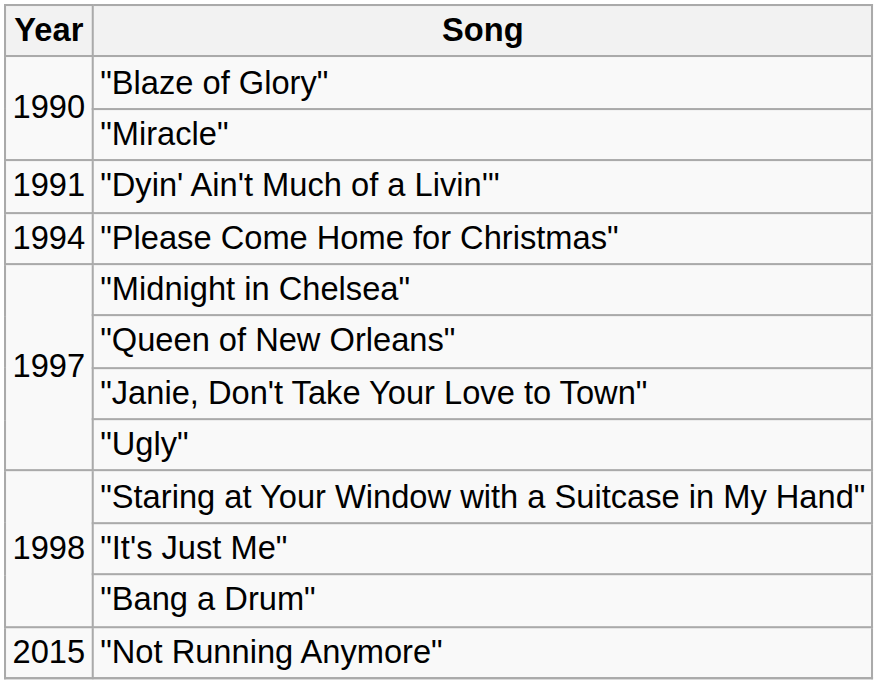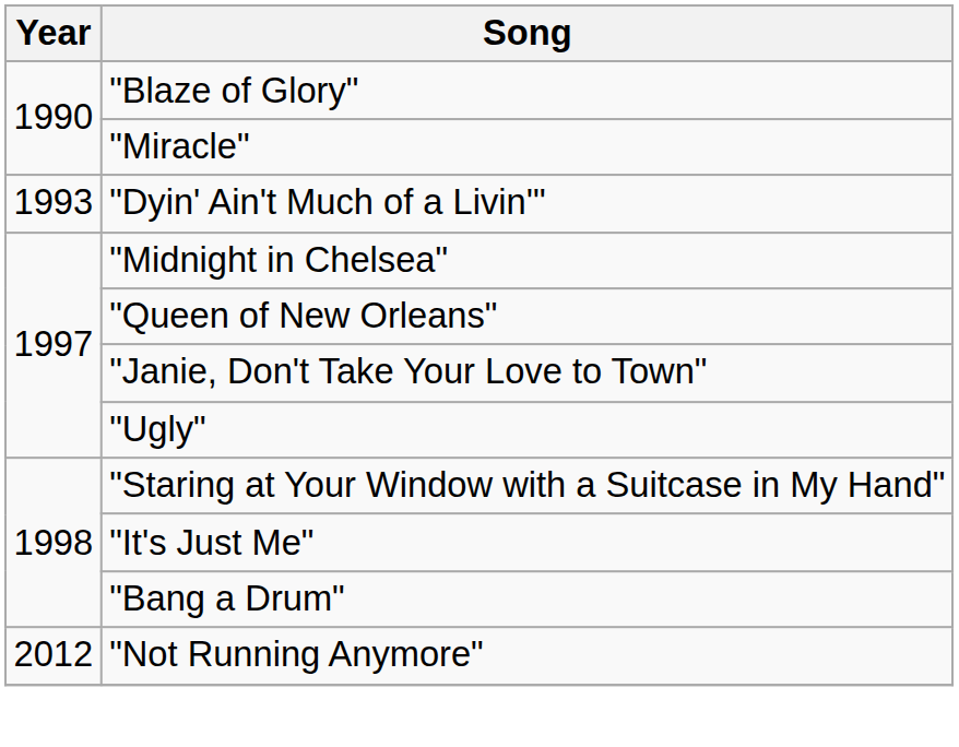"Dyin' Ain't Much of a Livin'" | Year: 1991 -> 1993
- row: 1994 | "Please Come Home for Christmas"
"Not Running Anymore" | Year: 2015 -> 2012
